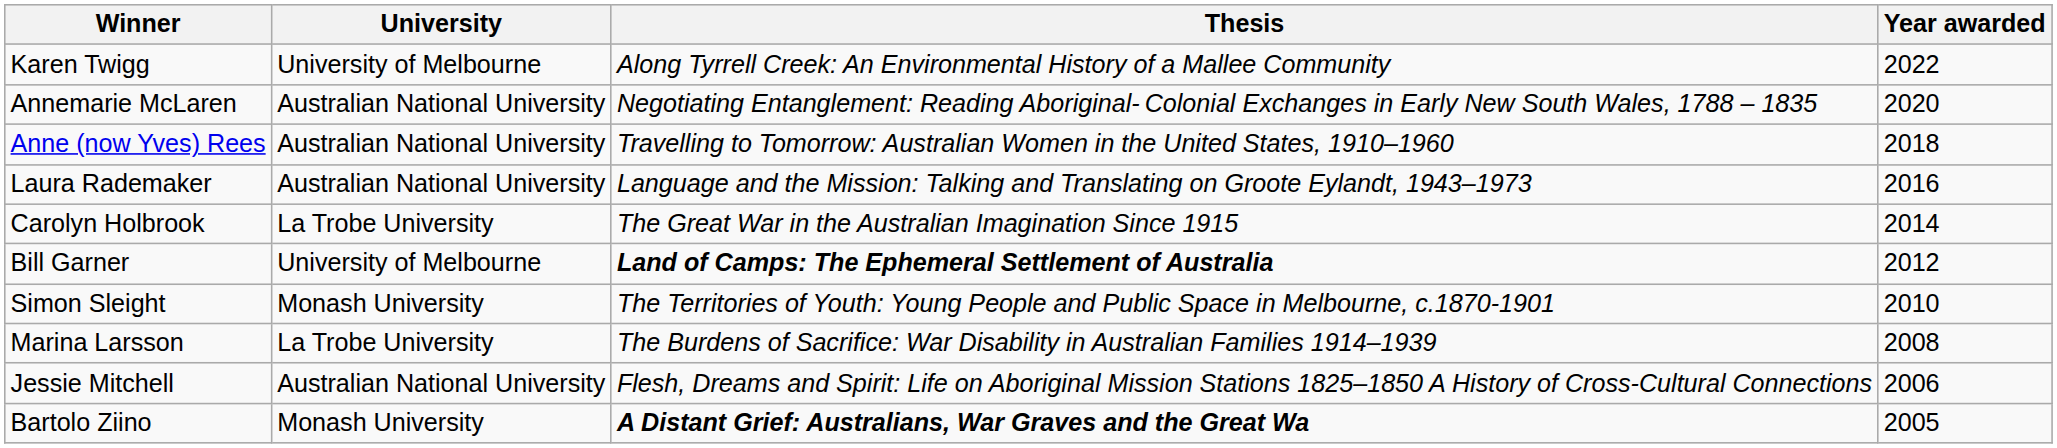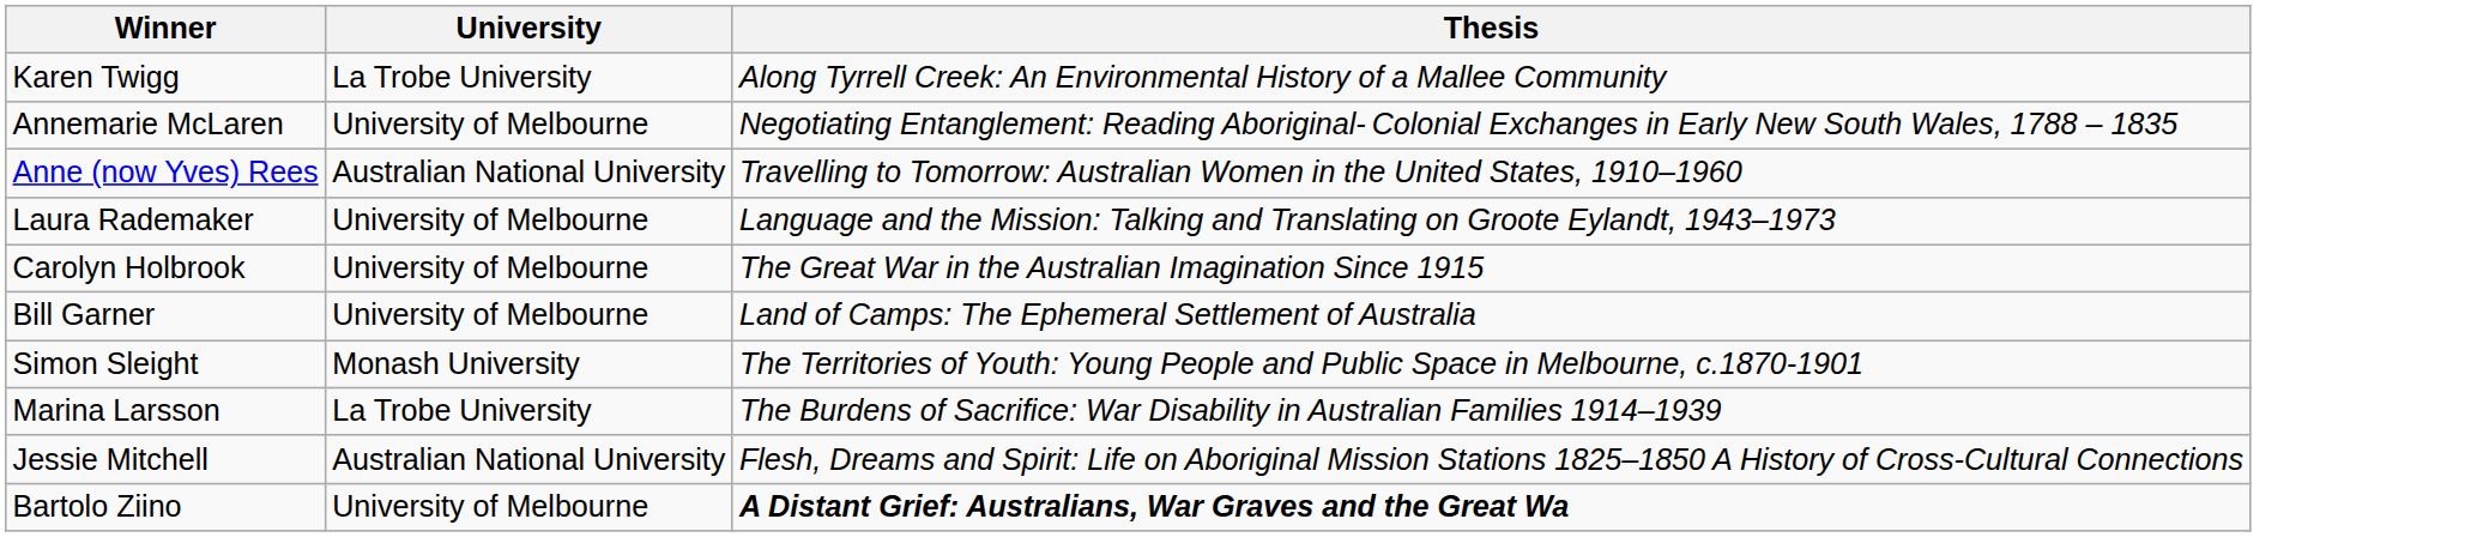- column: Year awarded | 2022 | 2020 | 2018 | 2016 | 2014 | 2012 | 2010 | 2008 | 2006 | 2005
Karen Twigg | University: University of Melbourne -> La Trobe University
Annemarie McLaren | University: Australian National University -> University of Melbourne
Laura Rademaker | University: Australian National University -> University of Melbourne
Carolyn Holbrook | University: La Trobe University -> University of Melbourne
Bill Garner | Thesis: bold -> normal
Bartolo Ziino | University: Monash University -> University of Melbourne
